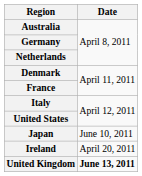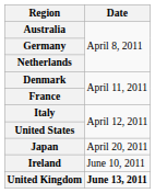Japan | Date: June 10, 2011 -> April 20, 2011
Ireland | Date: April 20, 2011 -> June 10, 2011
